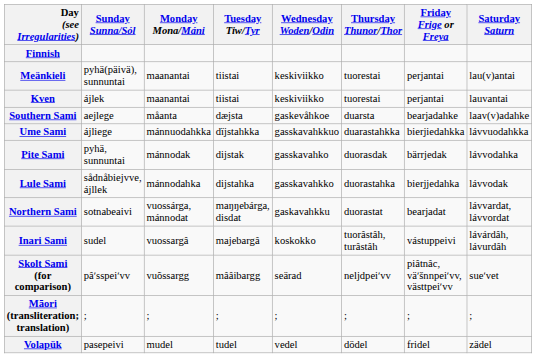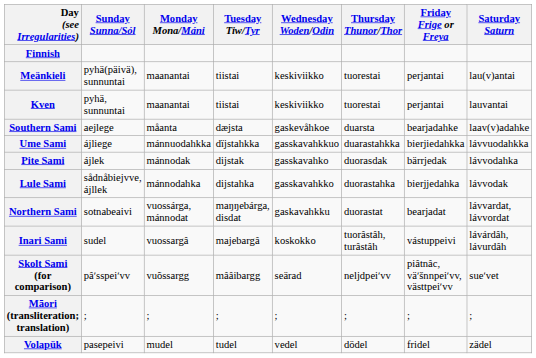Kven | Sunday Sunna/Sól: ájlek -> pyhä, sunnuntai
Pite Sami | Sunday Sunna/Sól: pyhä, sunnuntai -> ájlek
